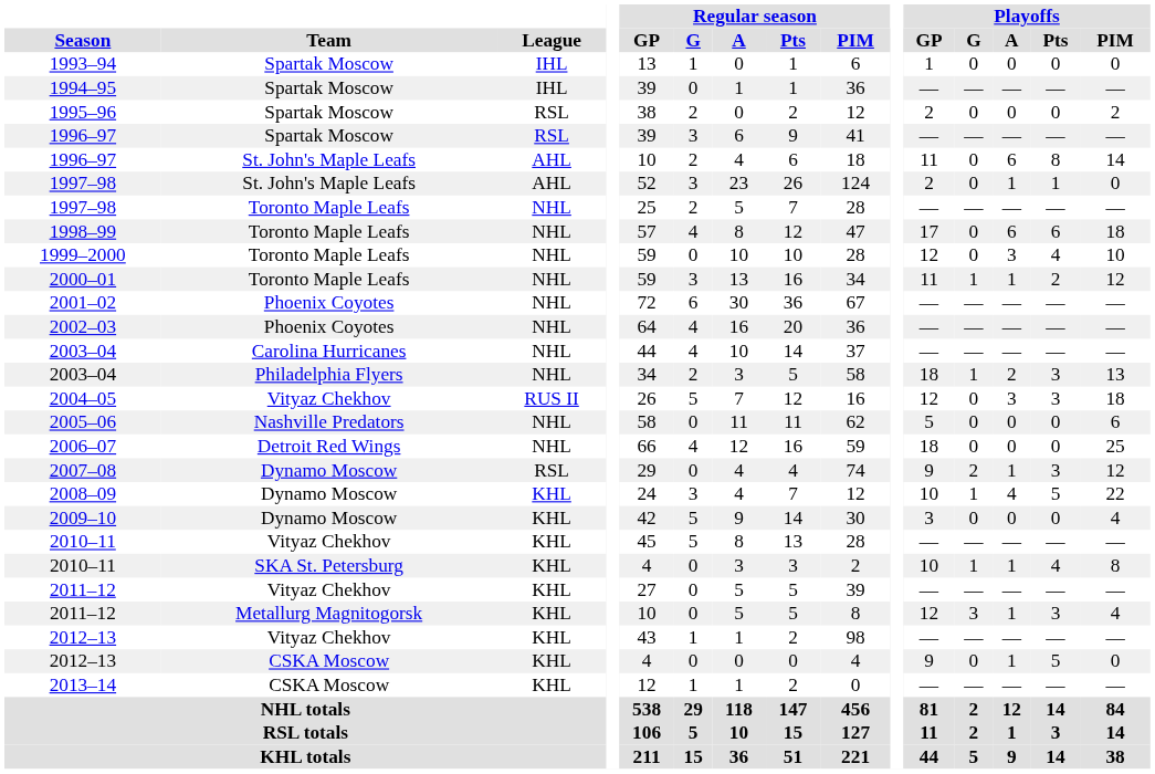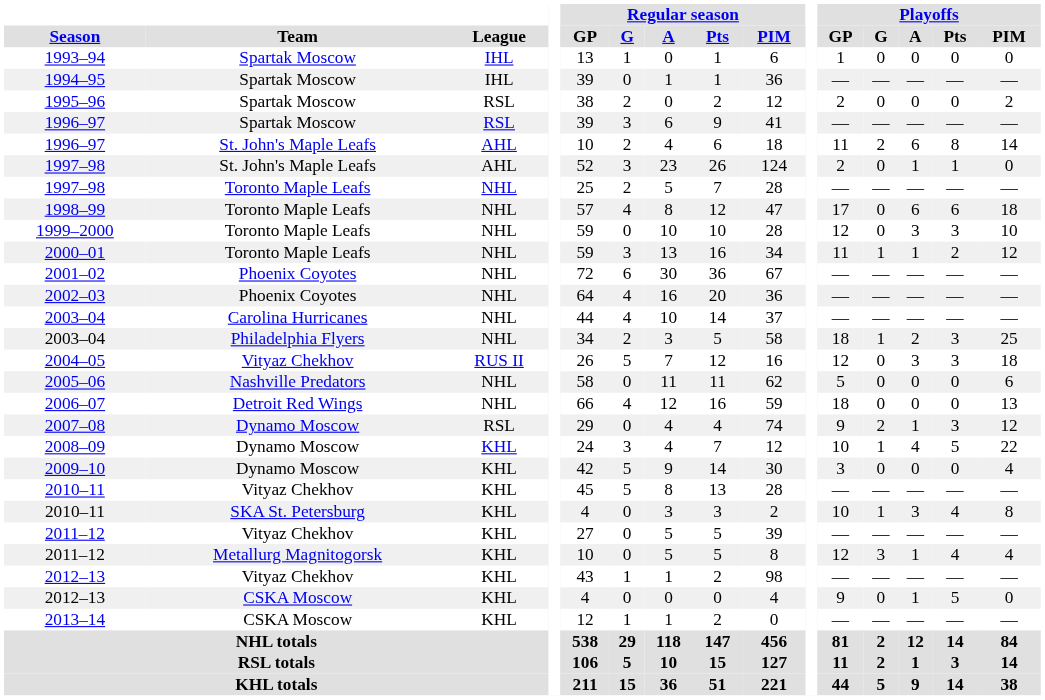1996–97 / St. John's Maple Leafs | Playoffs / G: 0 -> 2
1999–2000 | Playoffs / Pts: 4 -> 3
2003–04 / Philadelphia Flyers | Playoffs / PIM: 13 -> 25
2006–07 | Playoffs / PIM: 25 -> 13
2010–11 / SKA St. Petersburg | Playoffs / A: 1 -> 3
2011–12 / Metallurg Magnitogorsk | Playoffs / Pts: 3 -> 4
